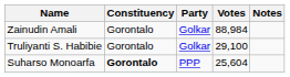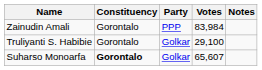Zainudin Amali | Party: Golkar -> PPP
Zainudin Amali | Votes: 88,984 -> 83,984
Suharso Monoarfa | Party: PPP -> Golkar
Suharso Monoarfa | Votes: 25,604 -> 65,607
